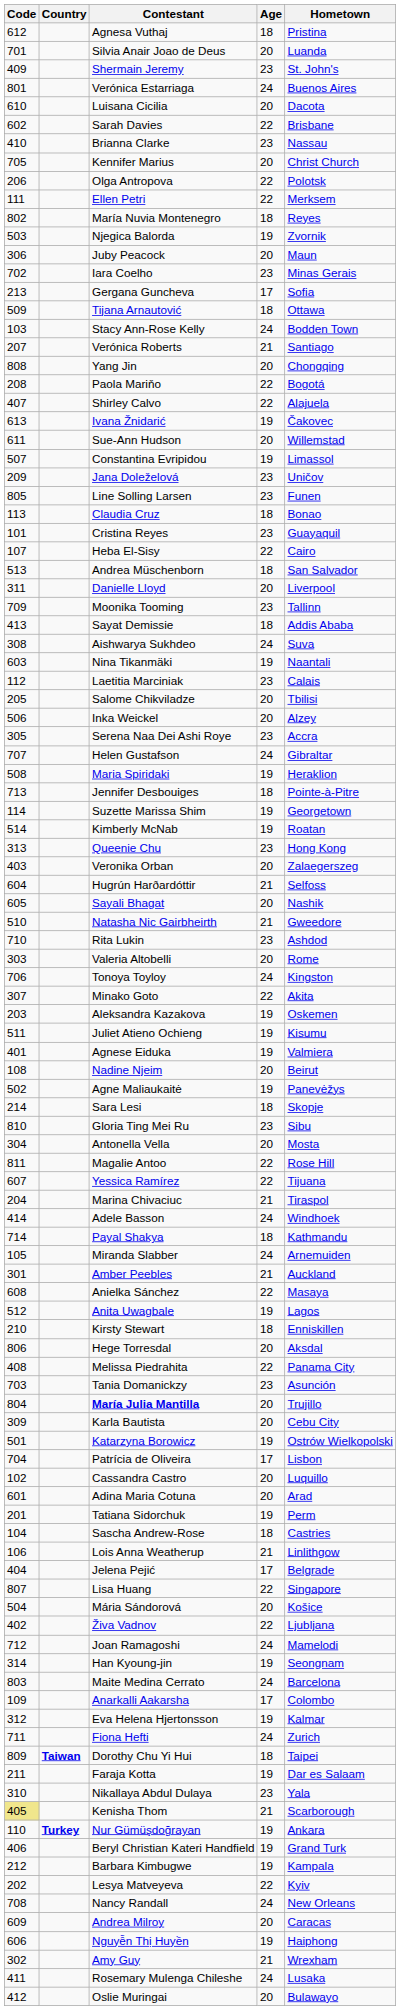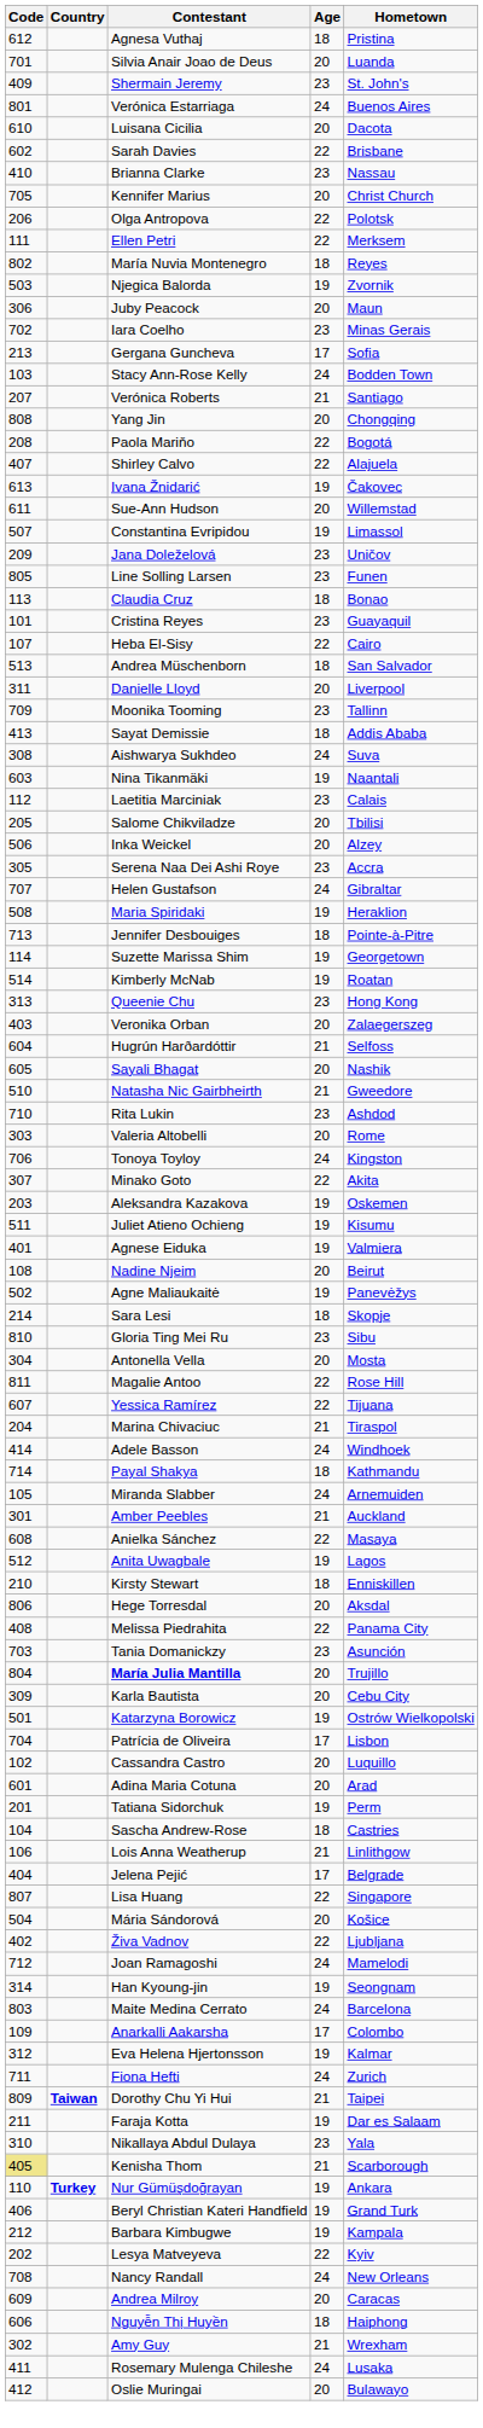- row: 509 | Tijana Arnautović | 18 | Ottawa
Dorothy Chu Yi Hui | Age: 18 -> 21
Nguyễn Thị Huyền | Age: 19 -> 18
